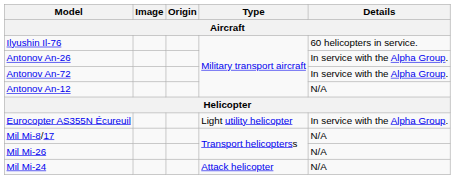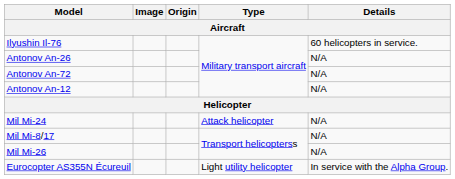Antonov An-26 | Details: In service with the Alpha Group. -> N/A
Antonov An-72 | Details: In service with the Alpha Group. -> N/A
rows swapped: Eurocopter AS355N Écureuil <-> Mil Mi-24
